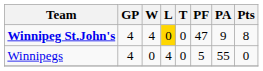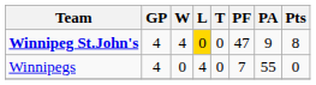Winnipegs | PF: 5 -> 7
